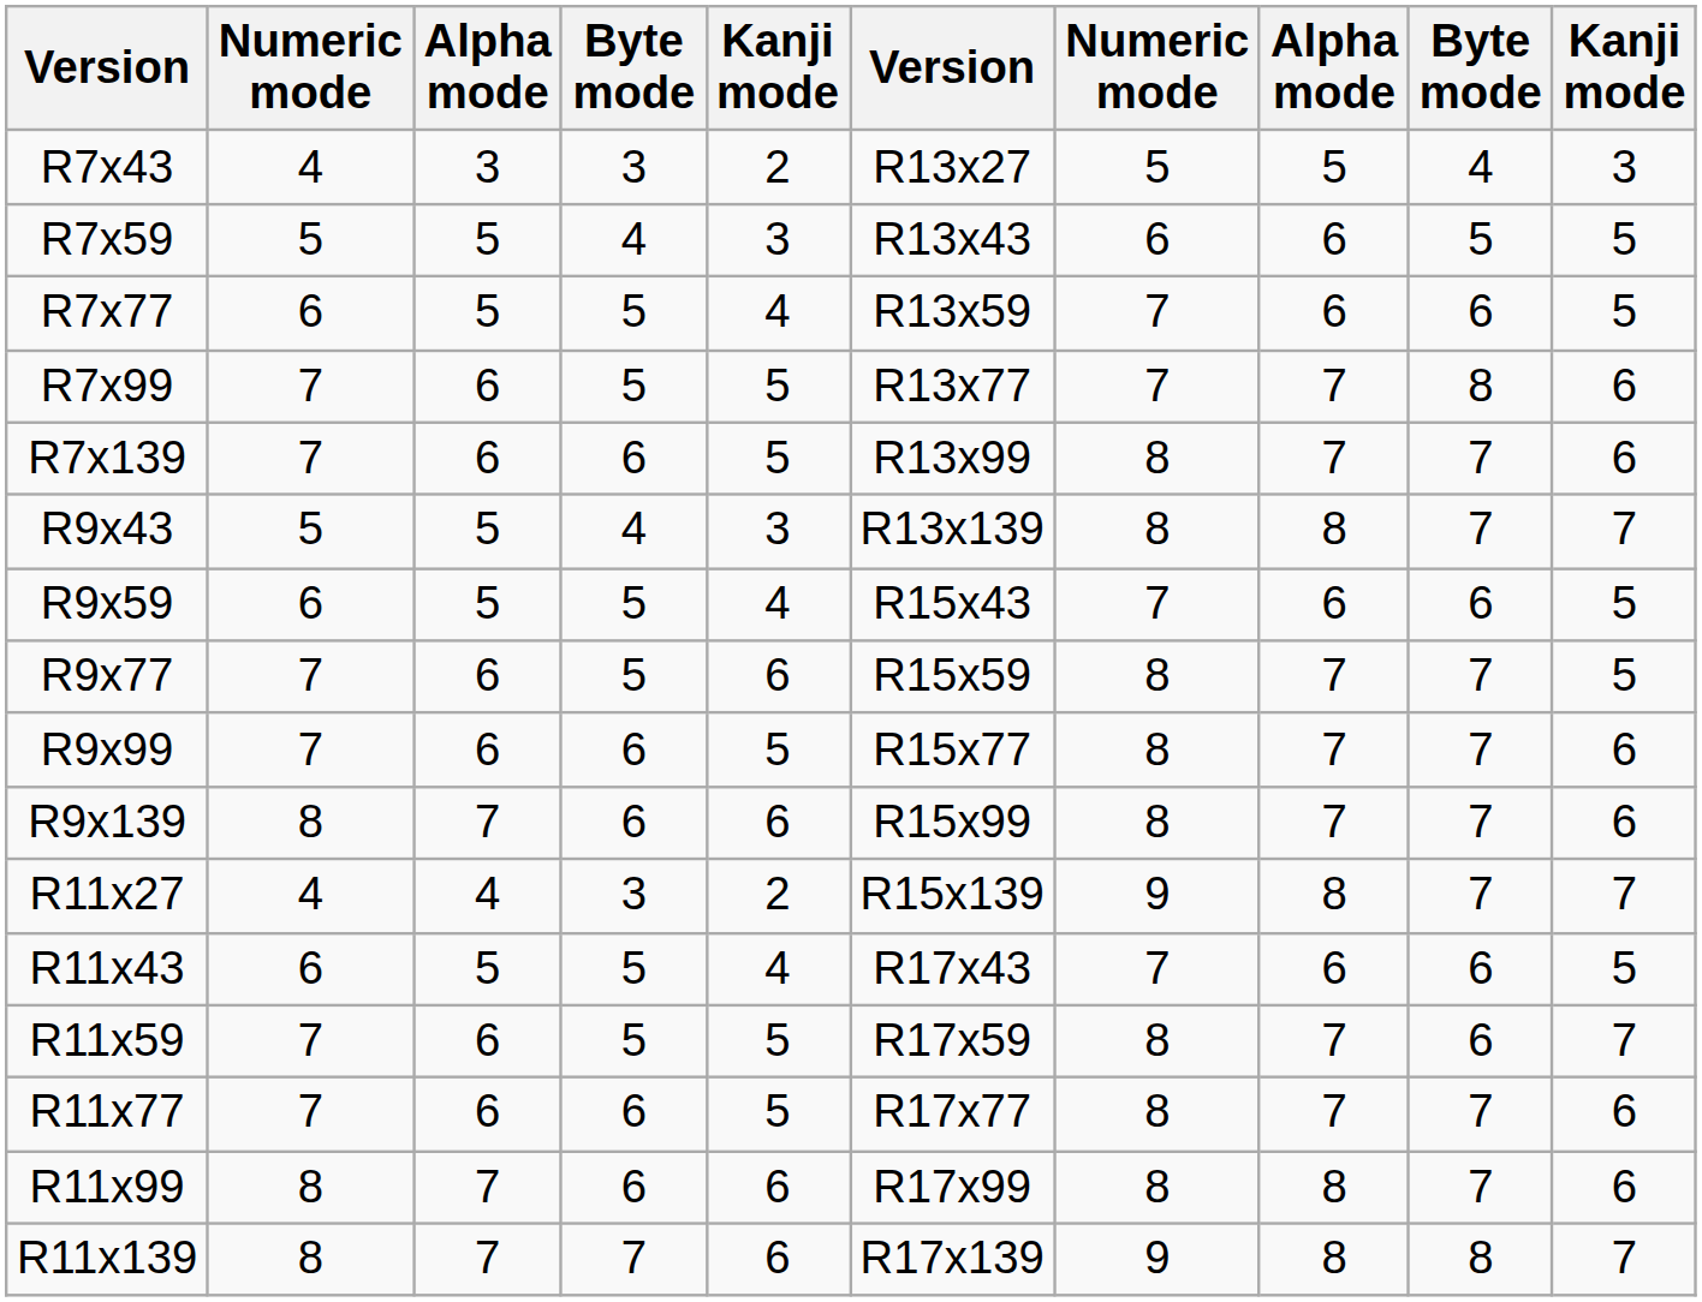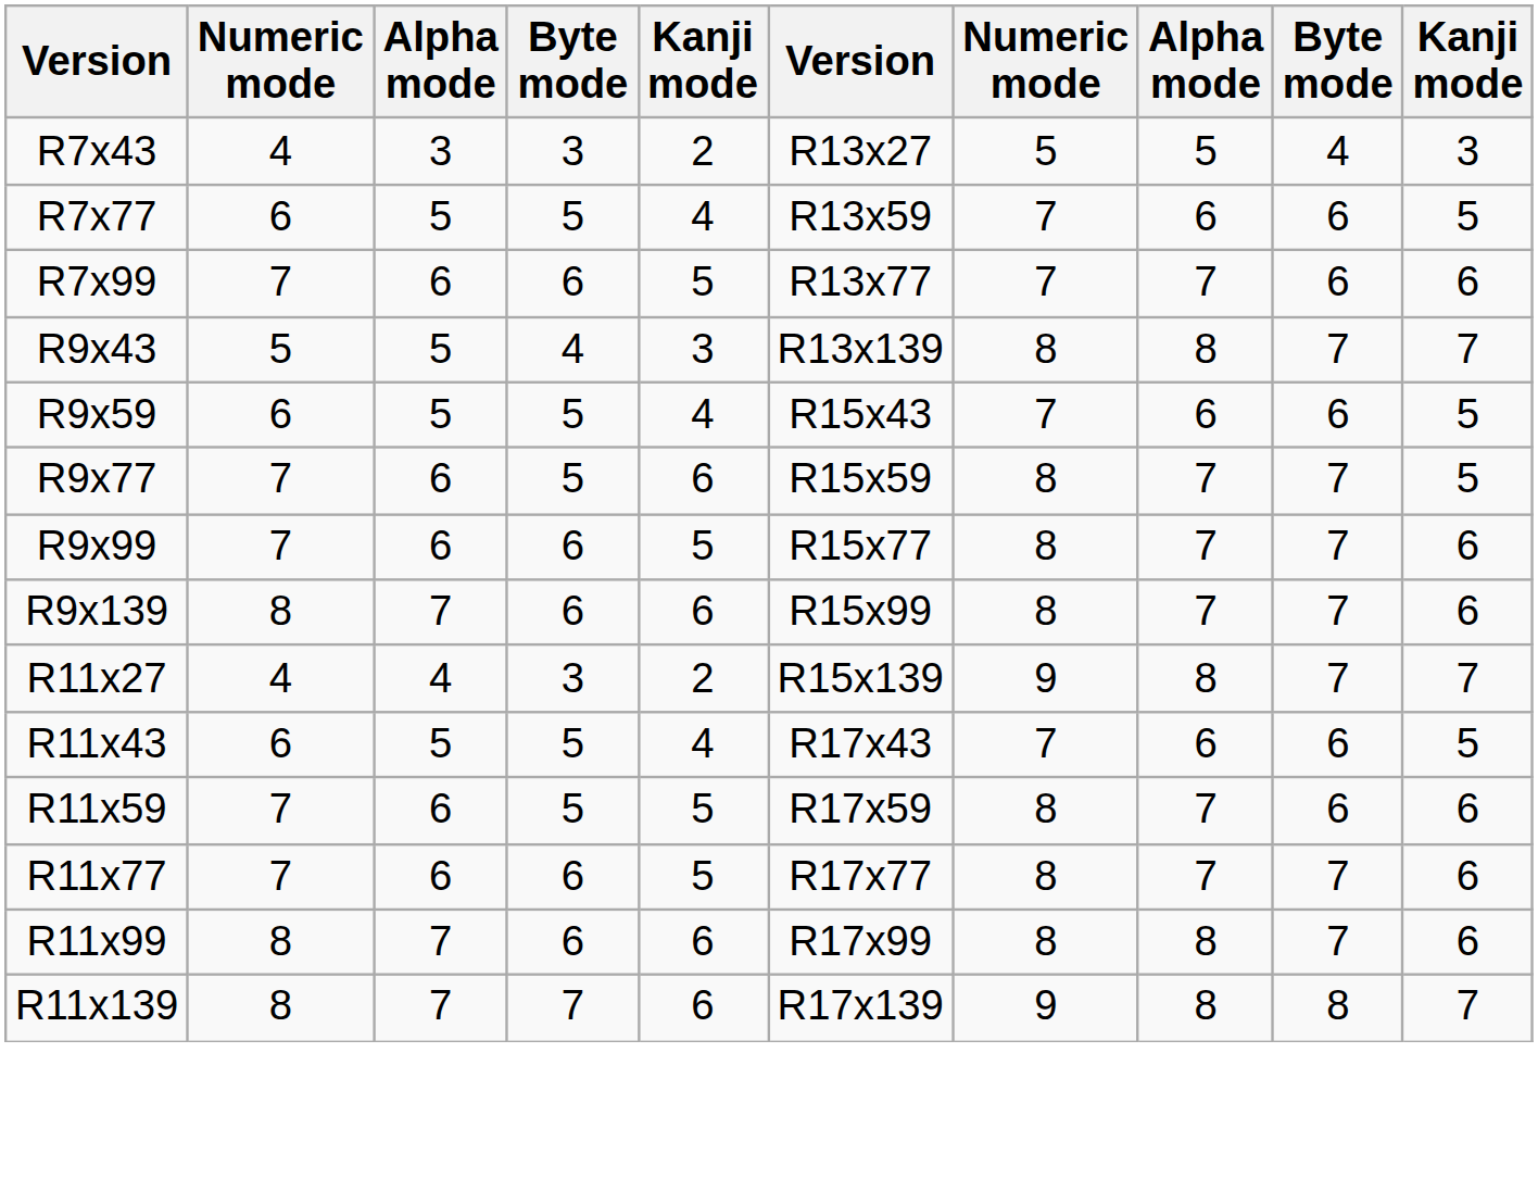- row: R7x59 | 5 | 5 | 4 | 3 | R13x43 | 6 | 6 | 5 | 5
R7x99 | column 4: 5 -> 6
R7x99 | column 9: 8 -> 6
- row: R7x139 | 7 | 6 | 6 | 5 | R13x99 | 8 | 7 | 7 | 6
R11x59 | column 10: 7 -> 6
